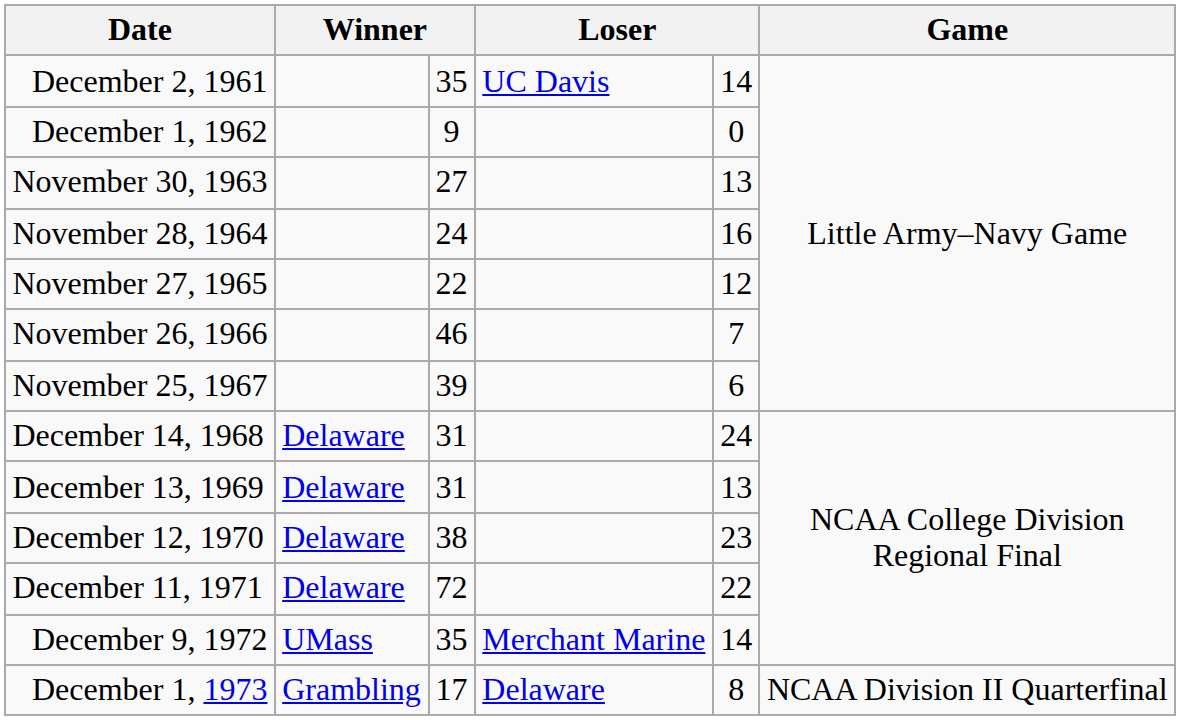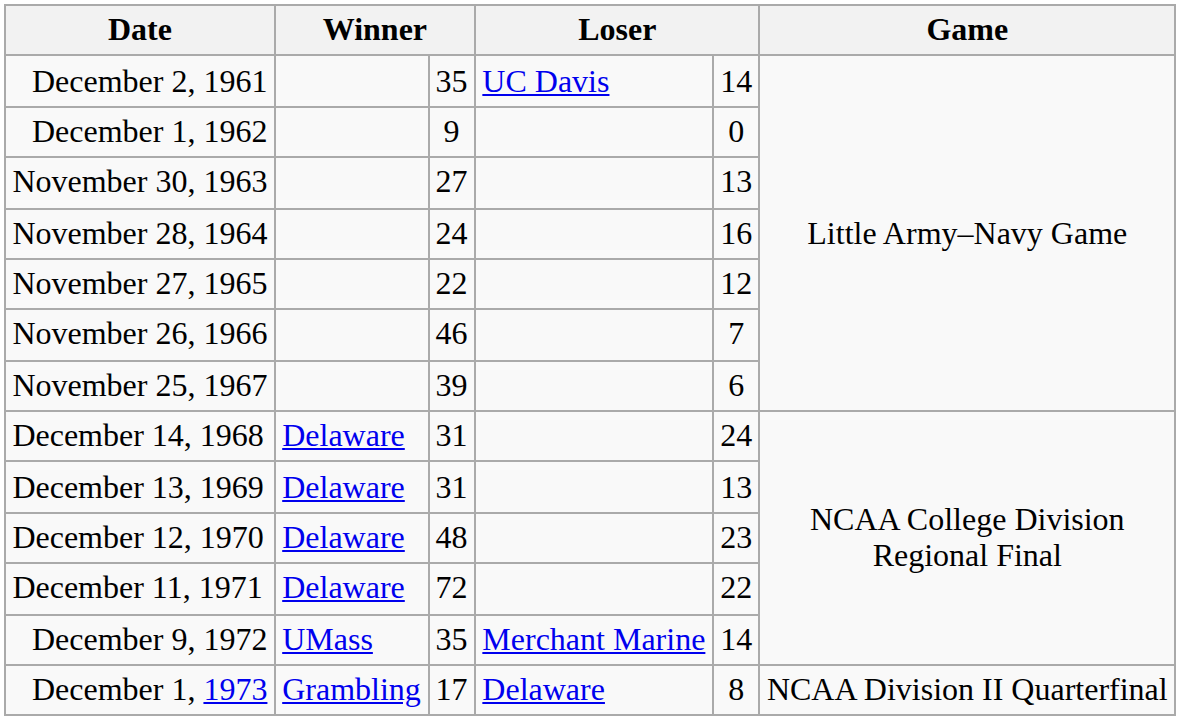December 12, 1970 | column 3: 38 -> 48
